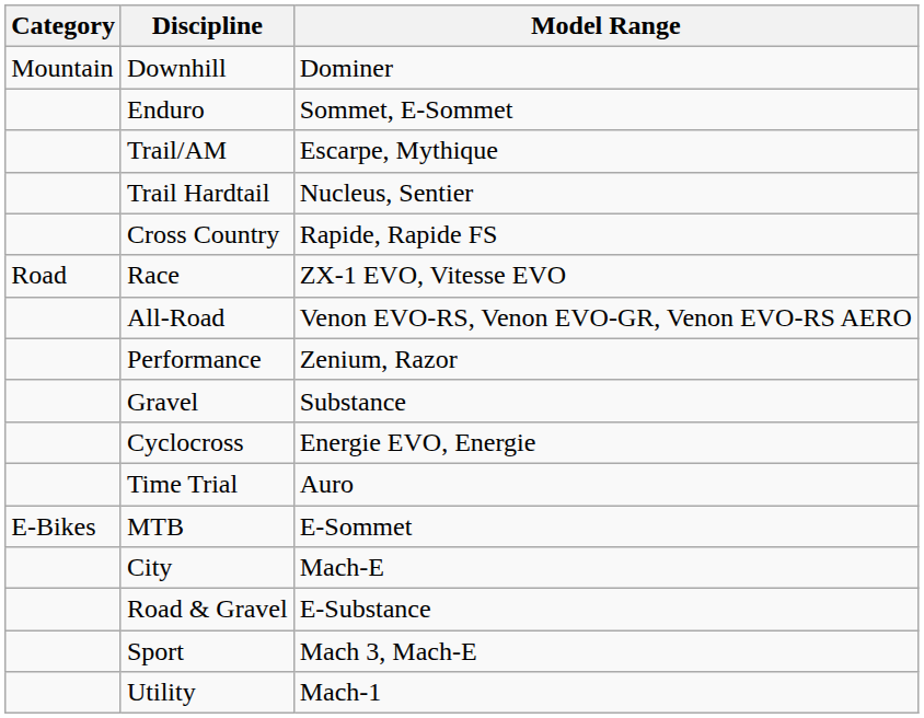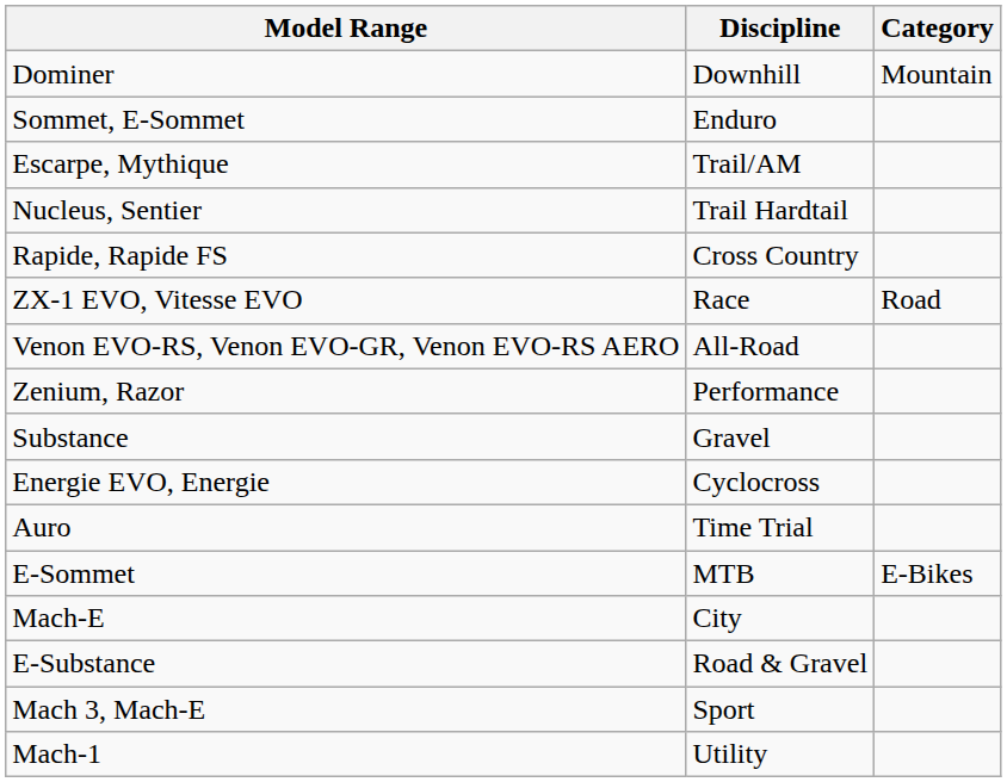columns swapped: Category <-> Model Range
